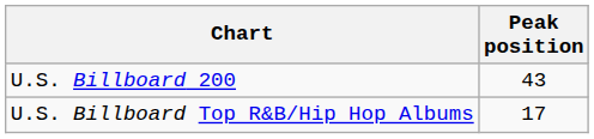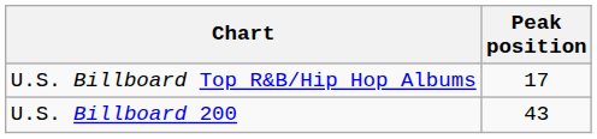rows swapped: U.S. Billboard 200 <-> U.S. Billboard Top R&B/Hip Hop Albums
